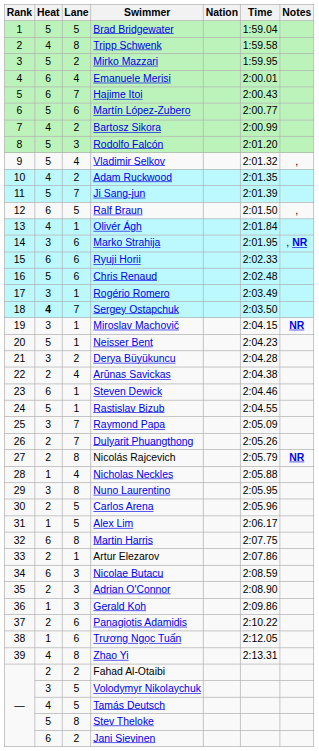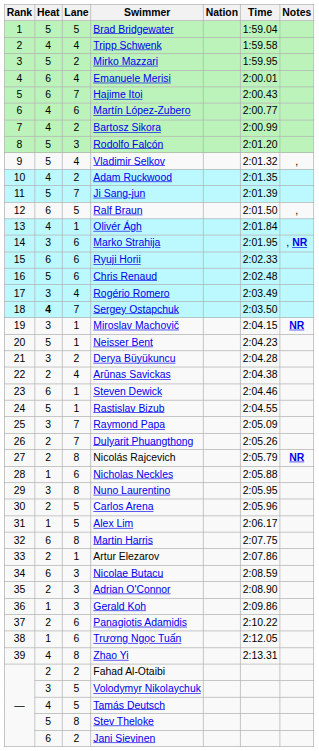Tripp Schwenk | Lane: 8 -> 4
Martín López-Zubero | Heat: 5 -> 4
Rogério Romero | Lane: 1 -> 4
Nicholas Neckles | Lane: 4 -> 6
